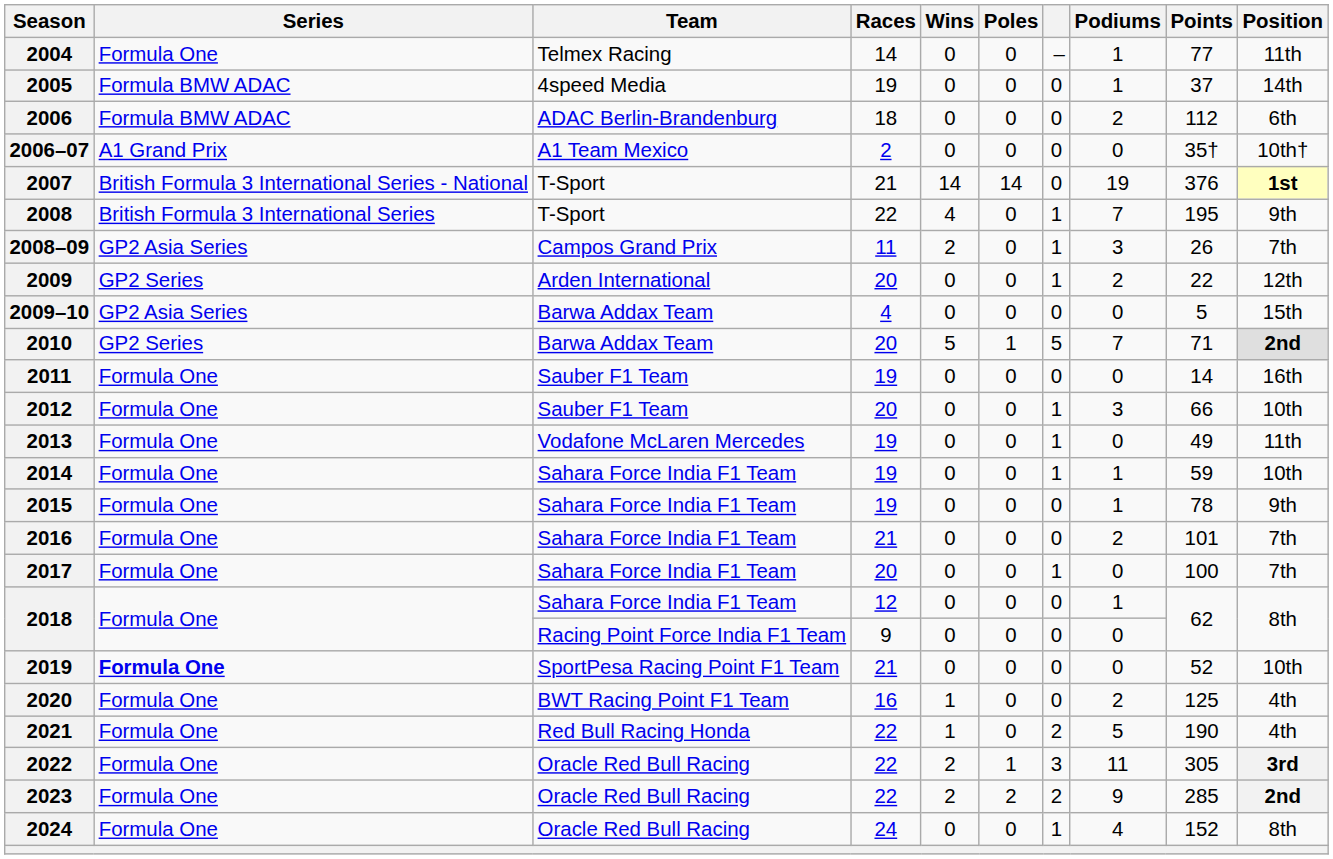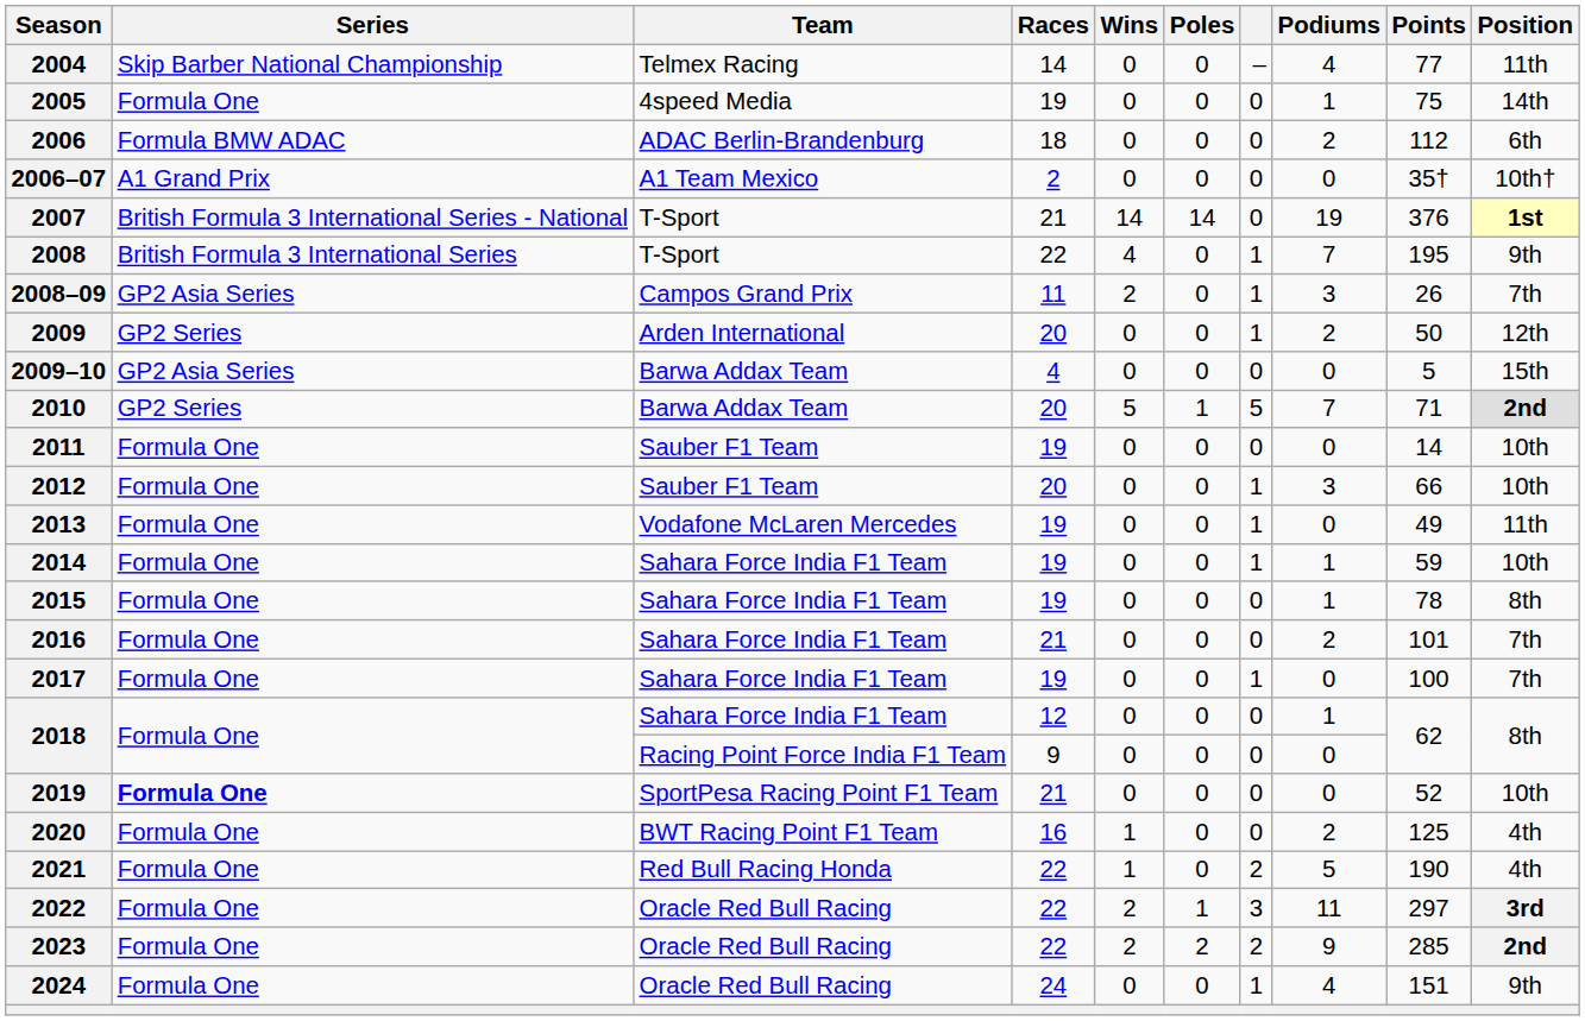2004 | Series: Formula One -> Skip Barber National Championship
2004 | Podiums: 1 -> 4
2005 | Series: Formula BMW ADAC -> Formula One
2005 | Points: 37 -> 75
2009 | Points: 22 -> 50
2011 | Position: 16th -> 10th
2015 | Position: 9th -> 8th
2017 | Races: 20 -> 19
2022 | Points: 305 -> 297
2024 | Points: 152 -> 151
2024 | Position: 8th -> 9th
